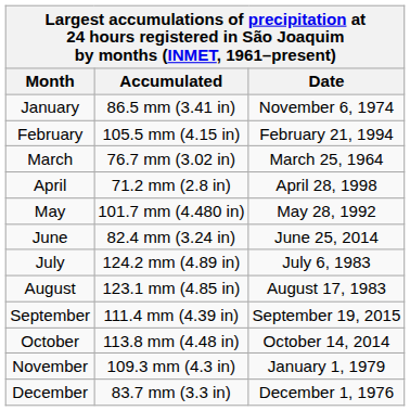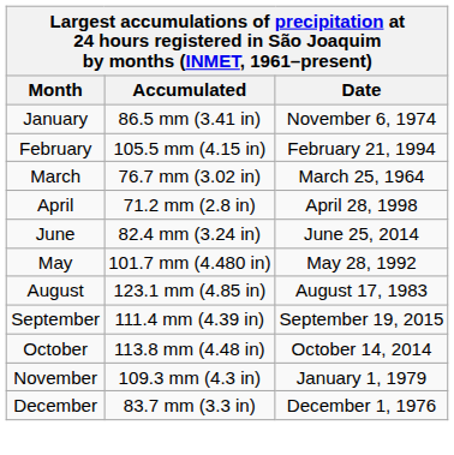rows swapped: May <-> June
- row: July | 124.2 mm (4.89 in) | July 6, 1983
